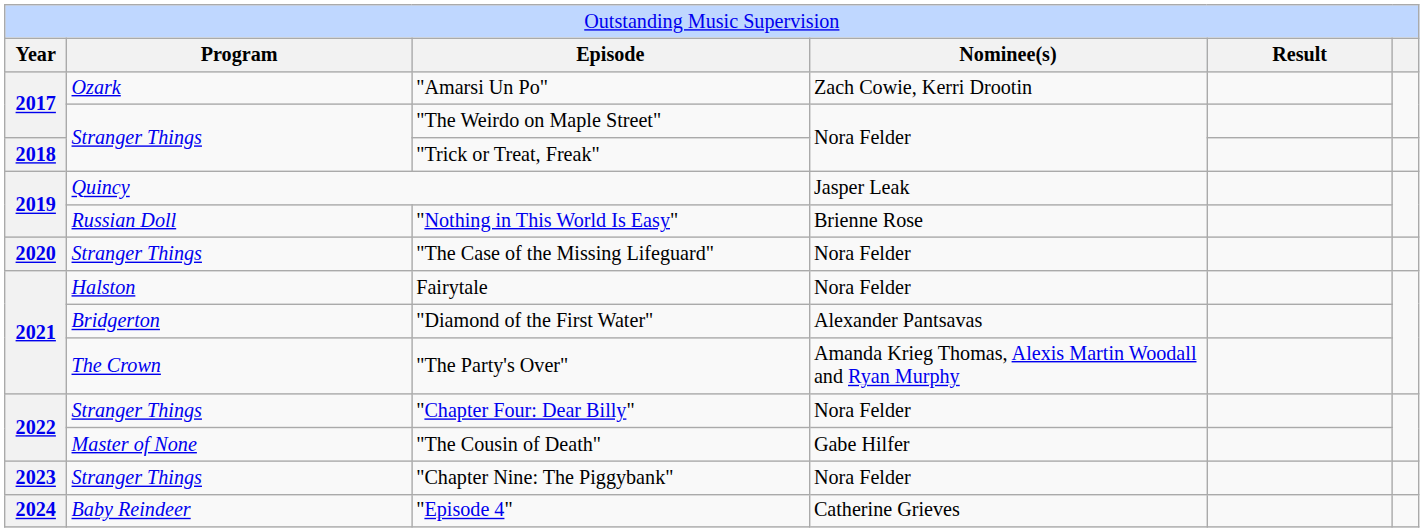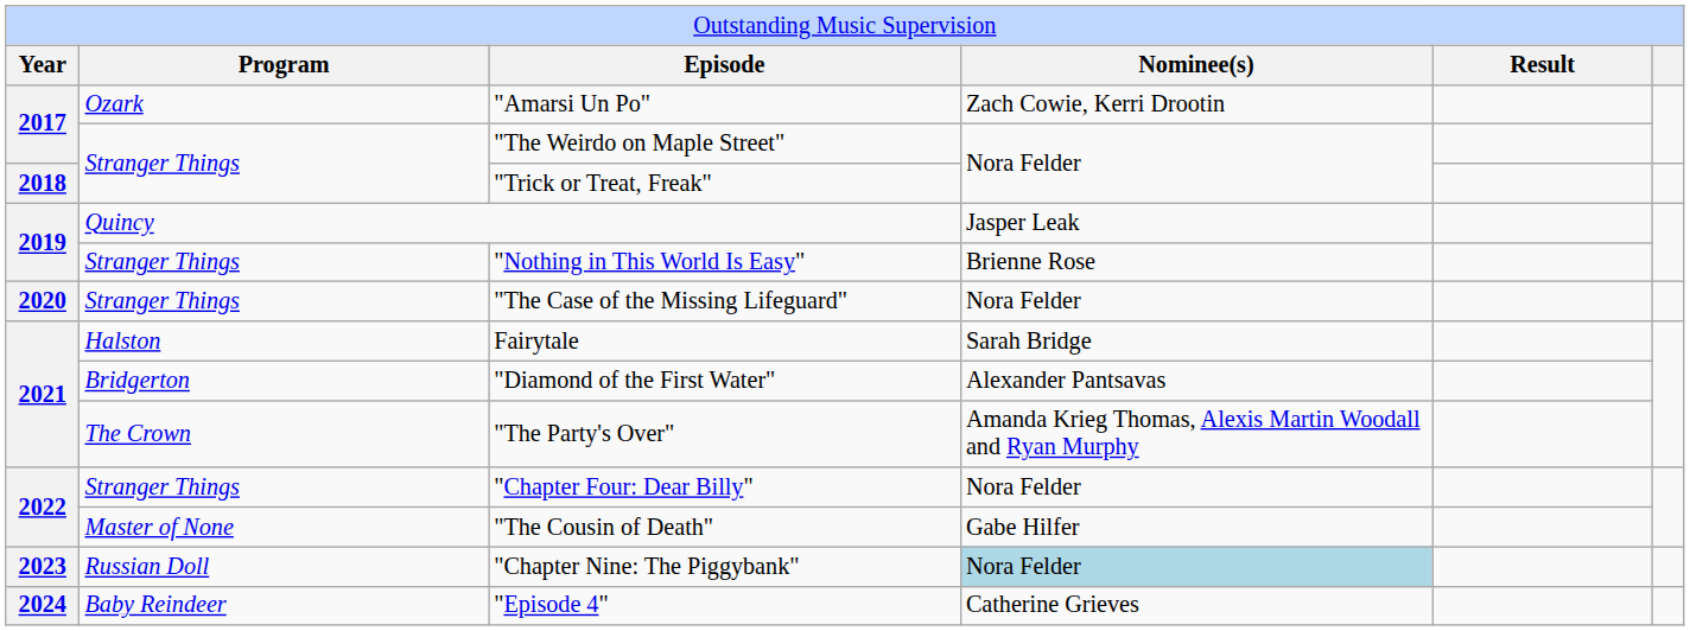"Nothing in This World Is Easy" | column 2: Russian Doll -> Stranger Things
Fairytale | column 4: Nora Felder -> Sarah Bridge
"Chapter Nine: The Piggybank" | column 2: Stranger Things -> Russian Doll
"Chapter Nine: The Piggybank" | column 4: no background -> lightblue background
